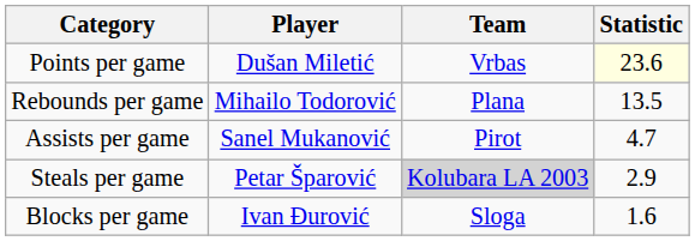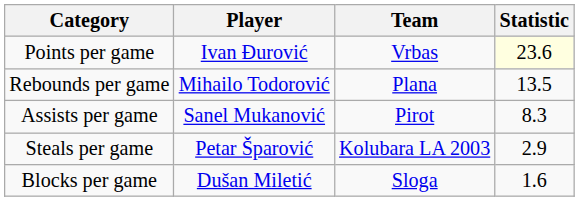Points per game | Player: Dušan Miletić -> Ivan Đurović
Assists per game | Statistic: 4.7 -> 8.3
Steals per game | Team: lightgrey background -> no background
Blocks per game | Player: Ivan Đurović -> Dušan Miletić
